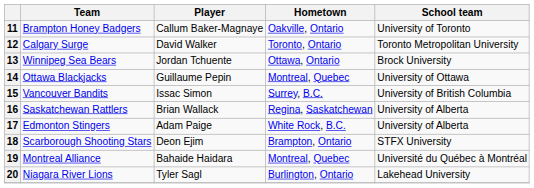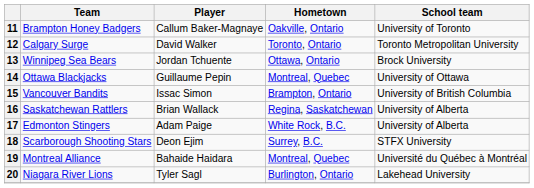15 | Hometown: Surrey, B.C. -> Brampton, Ontario
18 | Hometown: Brampton, Ontario -> Surrey, B.C.
